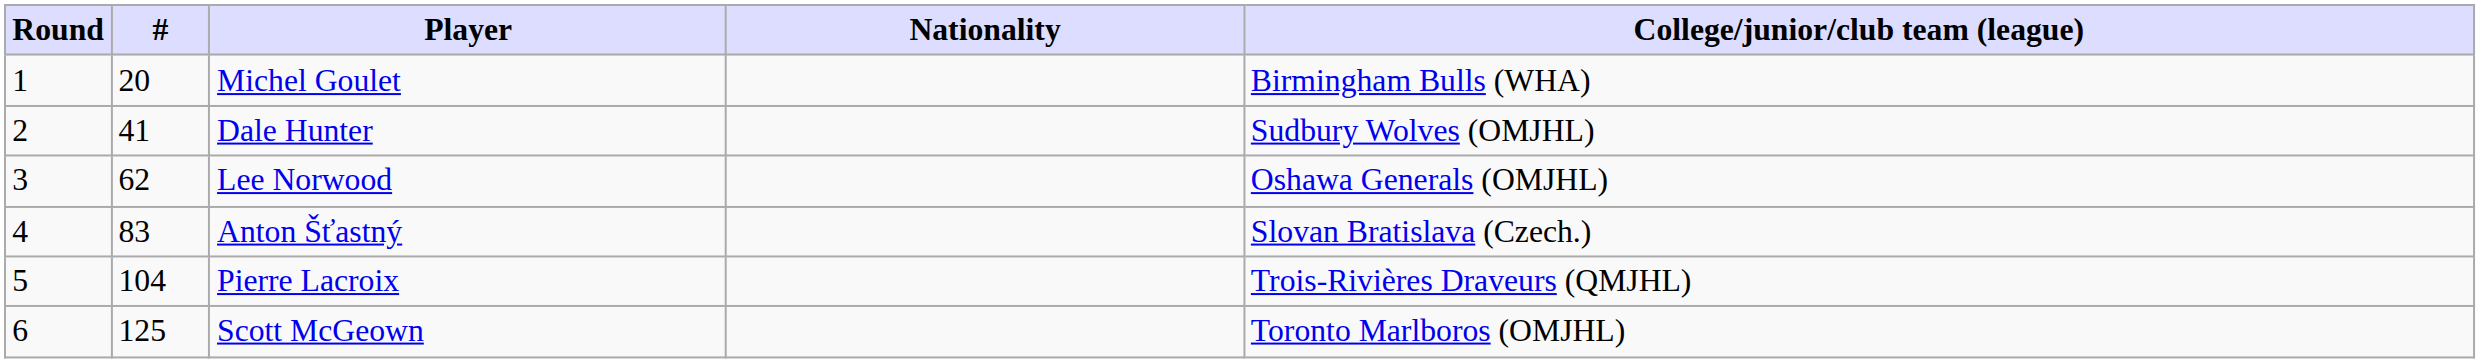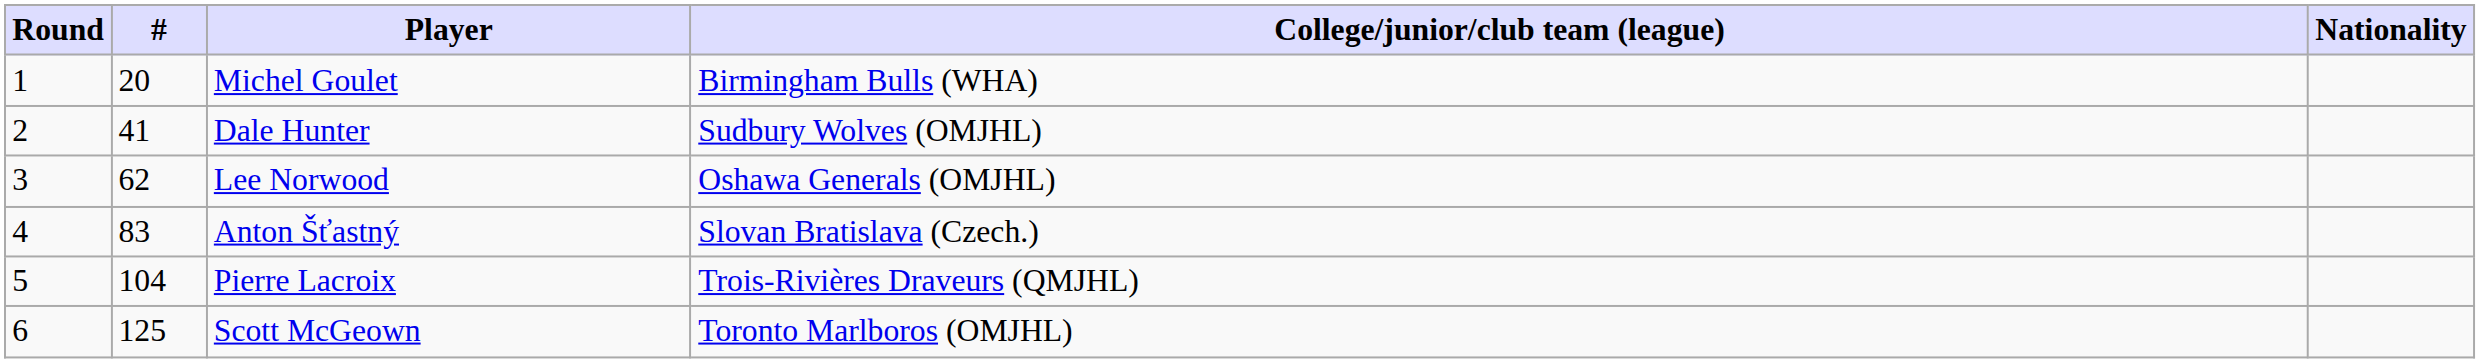columns swapped: Nationality <-> College/junior/club team (league)
